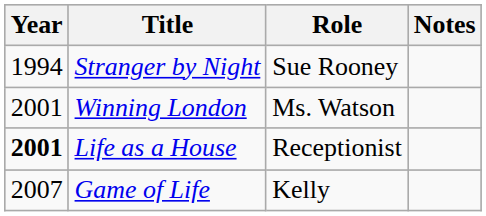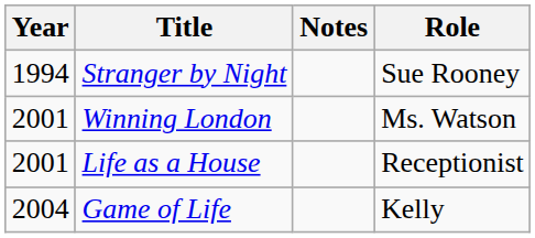columns swapped: Role <-> Notes
Life as a House | Year: bold -> normal
Game of Life | Year: 2007 -> 2004
